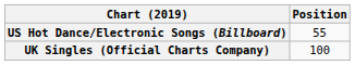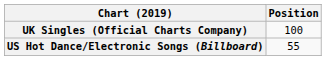rows swapped: UK Singles (Official Charts Company) <-> US Hot Dance/Electronic Songs (Billboard)
